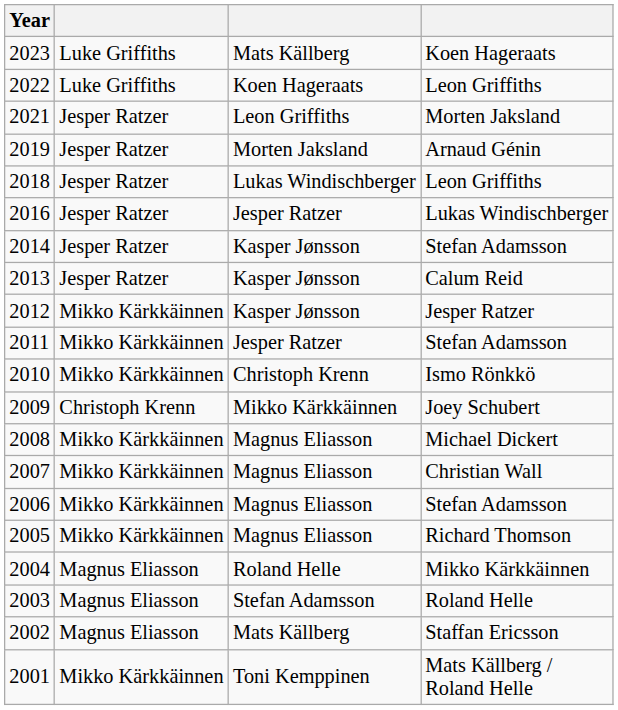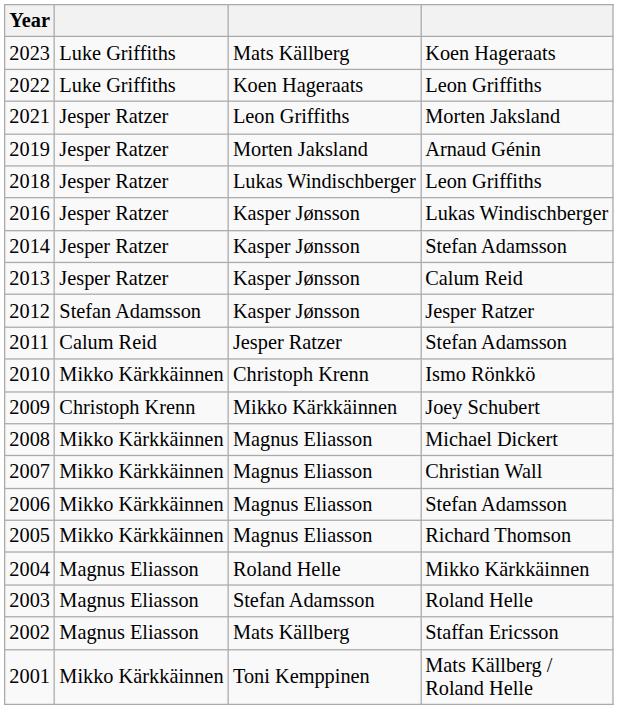2016 | column 3: Jesper Ratzer -> Kasper Jønsson
2012 | column 2: Mikko Kärkkäinnen -> Stefan Adamsson
2011 | column 2: Mikko Kärkkäinnen -> Calum Reid
